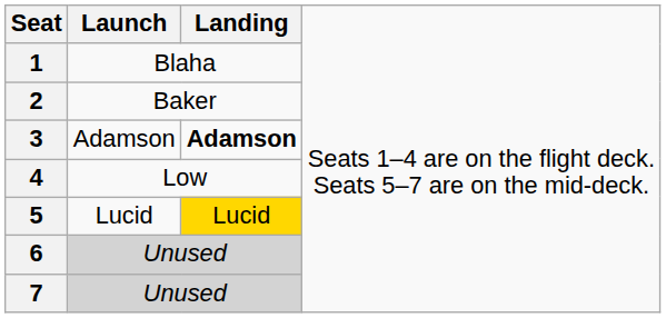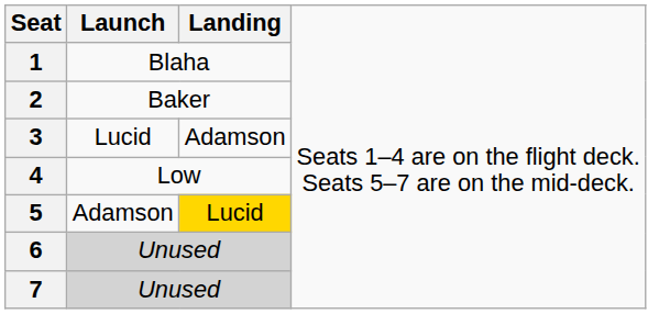3 | column 2: Adamson -> Lucid
3 | column 3: bold -> normal
5 | column 2: Lucid -> Adamson
